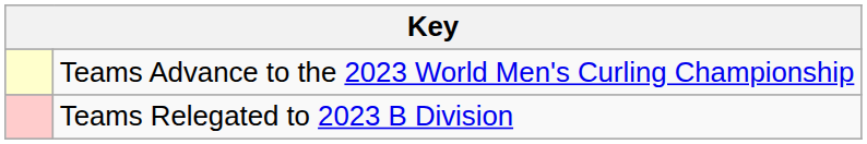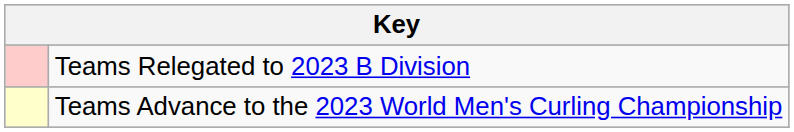rows swapped: Teams Advance to the 2023 World Men's Curling Championship <-> Teams Relegated to 2023 B Division
